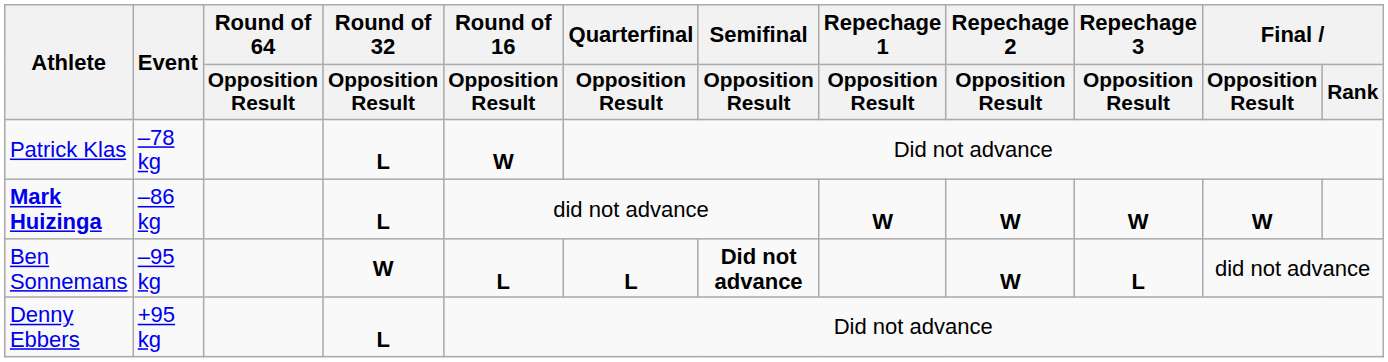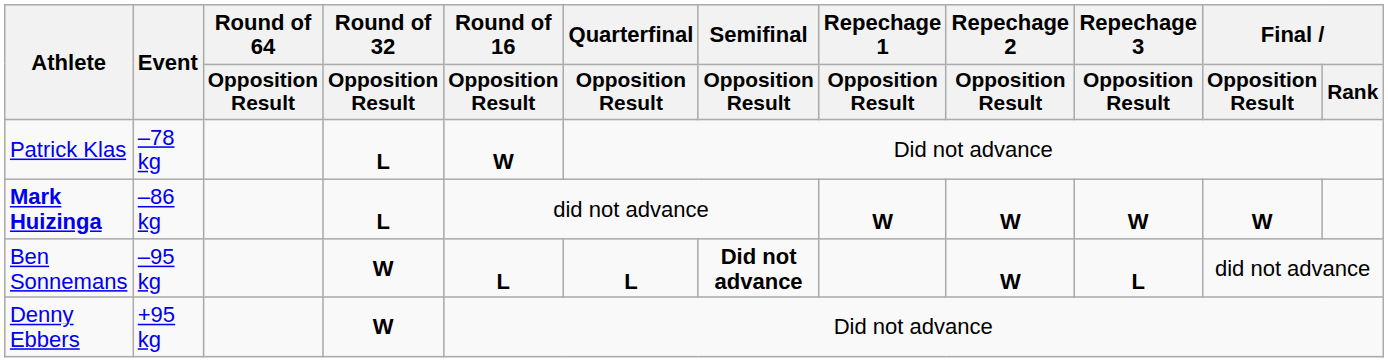Denny Ebbers | Round of 32 / Opposition Result: L -> W
